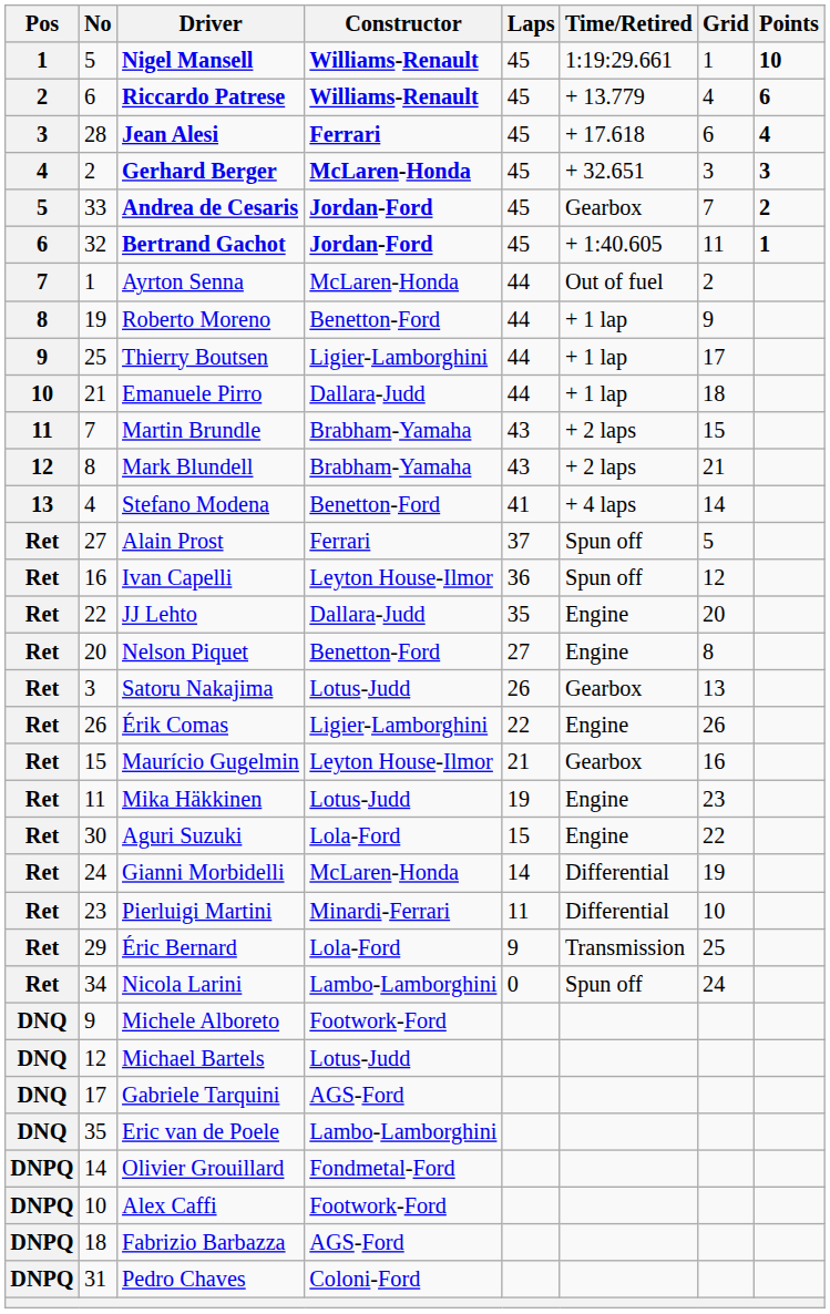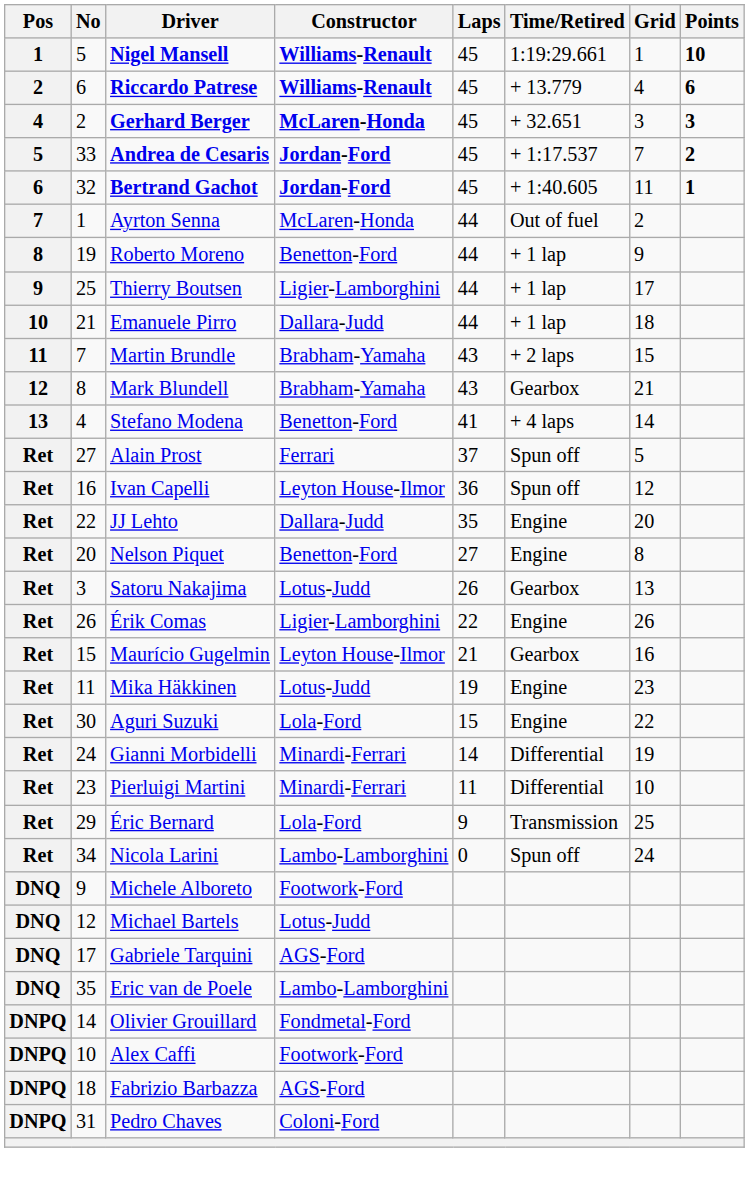- row: 3 | 28 | Jean Alesi | Ferrari | 45 | + 17.618 | 6 | 4
Andrea de Cesaris | Time/Retired: Gearbox -> + 1:17.537
Mark Blundell | Time/Retired: + 2 laps -> Gearbox
Gianni Morbidelli | Constructor: McLaren-Honda -> Minardi-Ferrari
